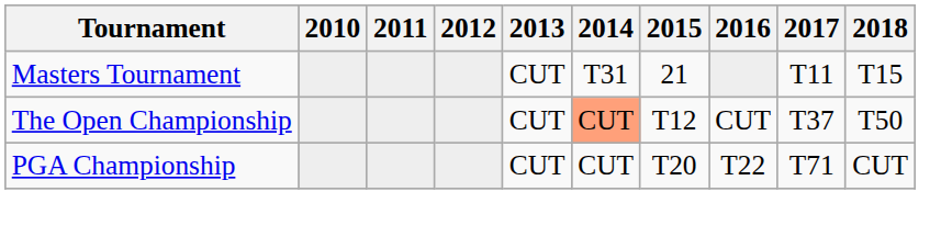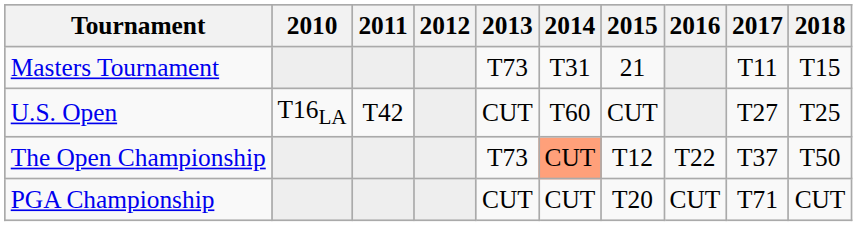Masters Tournament | 2013: CUT -> T73
+ row: U.S. Open | T16LA | T42 | CUT | T60 | CUT | T27 | T25
The Open Championship | 2013: CUT -> T73
The Open Championship | 2016: CUT -> T22
PGA Championship | 2016: T22 -> CUT
